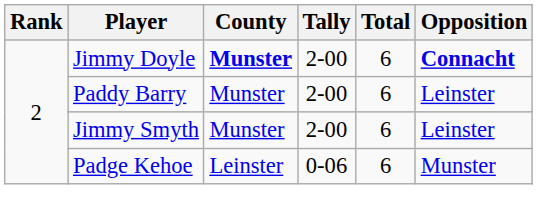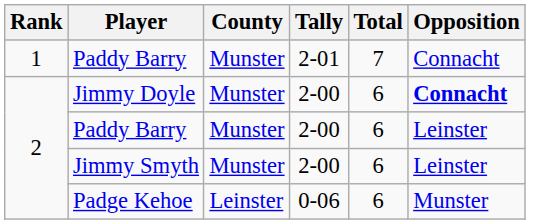+ row: 1 | Paddy Barry | Munster | 2-01 | 7 | Connacht
Jimmy Doyle | County: bold -> normal
